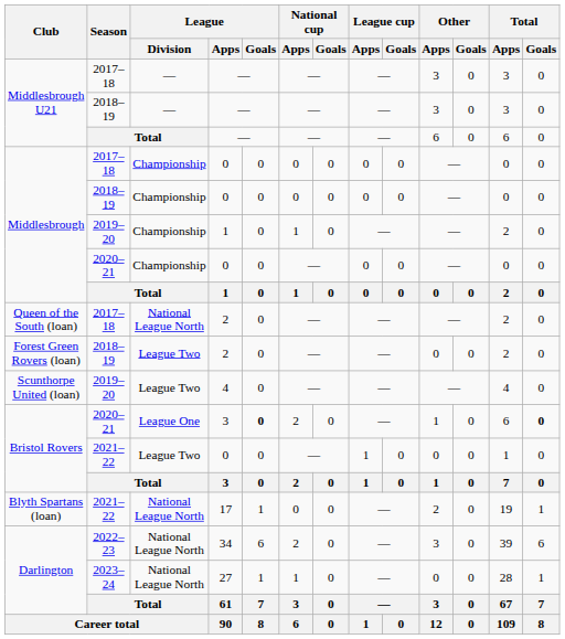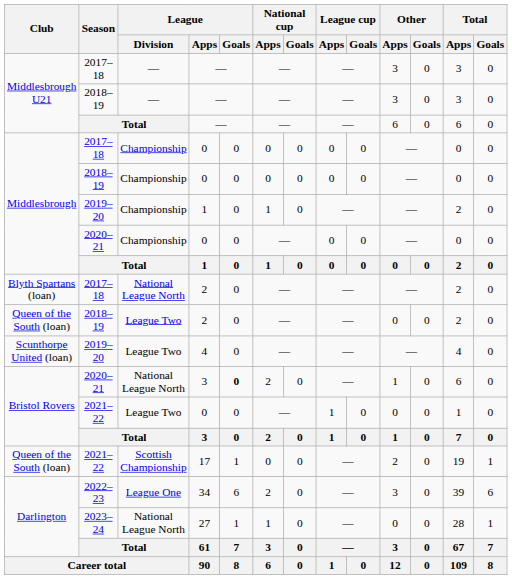2017–18 / 2 | Club: Queen of the South (loan) -> Blyth Spartans (loan)
2018–19 / 2 | Club: Forest Green Rovers (loan) -> Queen of the South (loan)
2020–21 / 3 | League / Division: League One -> National League North
2020–21 / 3 | Total / Goals: bold -> normal
17 | Club: Blyth Spartans (loan) -> Queen of the South (loan)
17 | League / Division: National League North -> Scottish Championship
34 | League / Division: National League North -> League One
